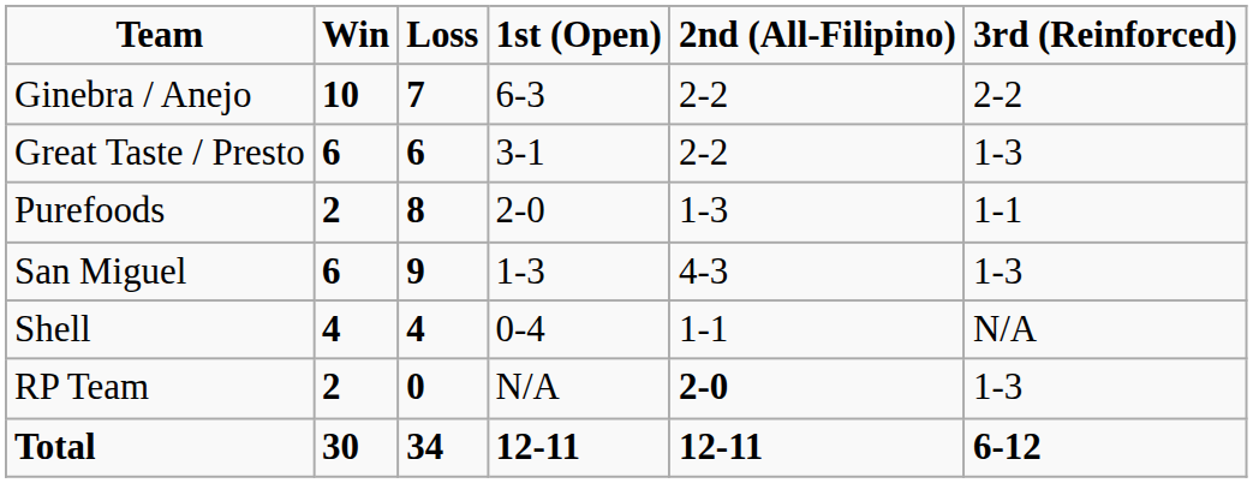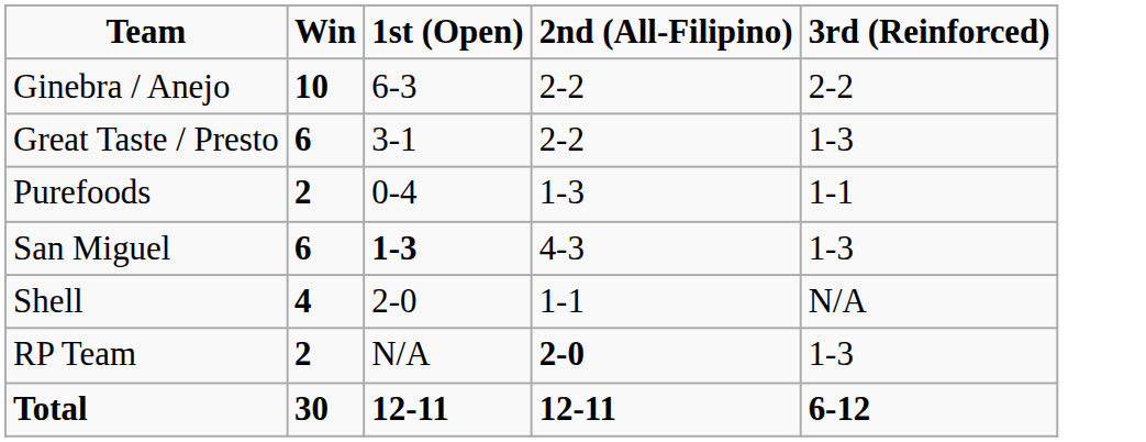- column: Loss | 7 | 6 | 8 | 9 | 4 | 0 | 34
Purefoods | 1st (Open): 2-0 -> 0-4
San Miguel | 1st (Open): normal -> bold
Shell | 1st (Open): 0-4 -> 2-0
